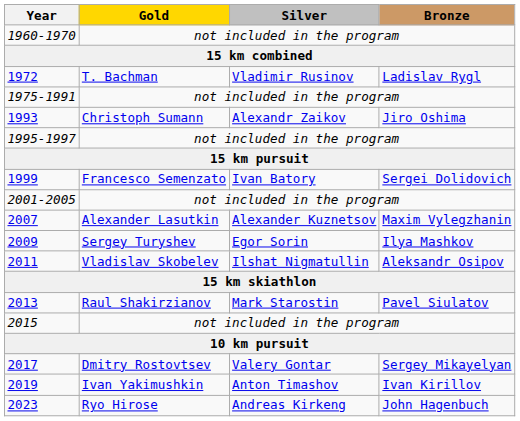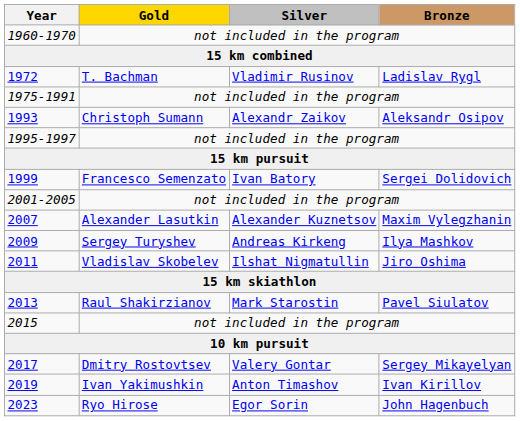1993 | Bronze: Jiro Oshima -> Aleksandr Osipov
2009 | Silver: Egor Sorin -> Andreas Kirkeng
2011 | Bronze: Aleksandr Osipov -> Jiro Oshima
2023 | Silver: Andreas Kirkeng -> Egor Sorin
